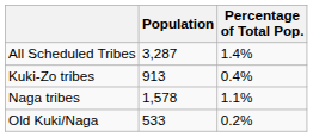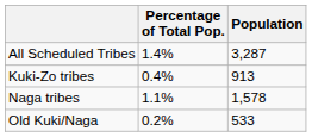columns swapped: Population <-> Percentage of Total Pop.
